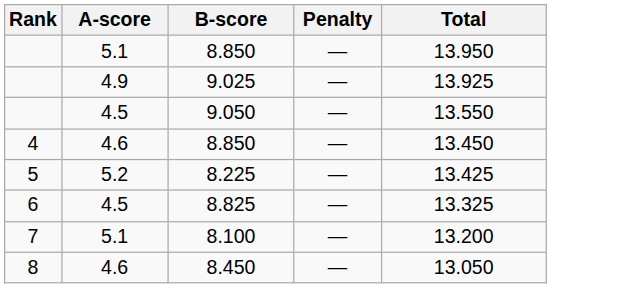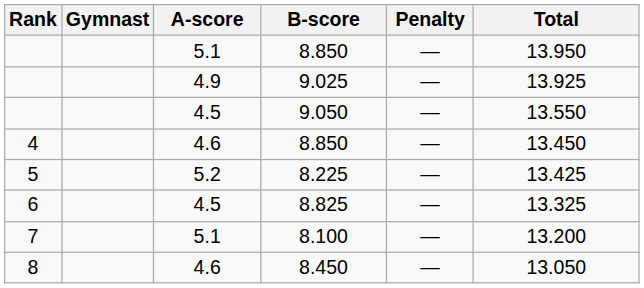+ column: Gymnast
